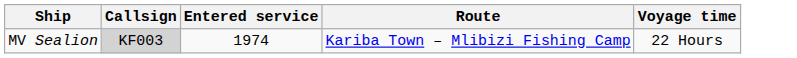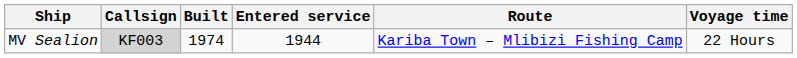+ column: Built | 1974
MV Sealion | Entered service: 1974 -> 1944
